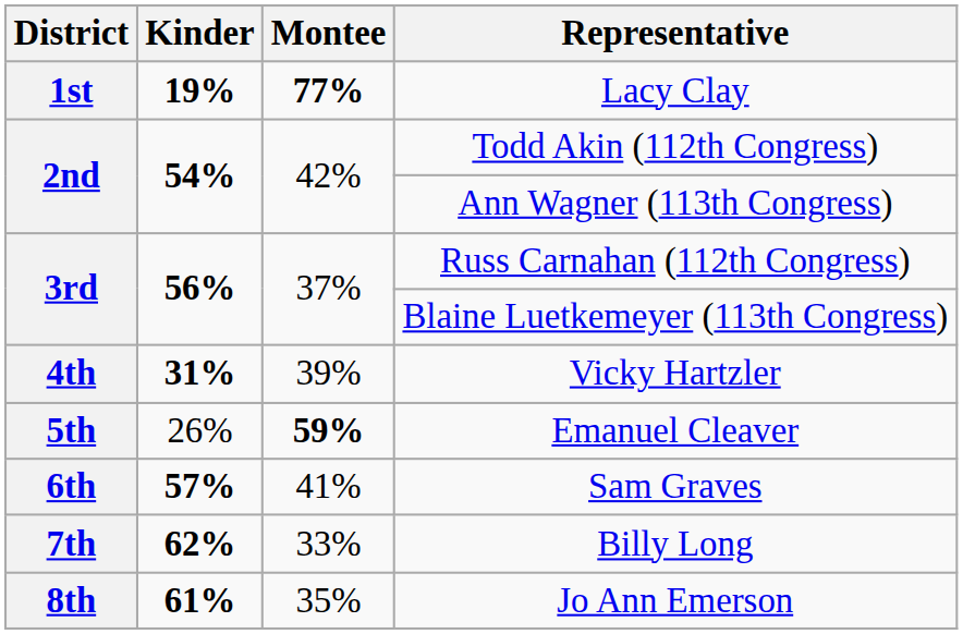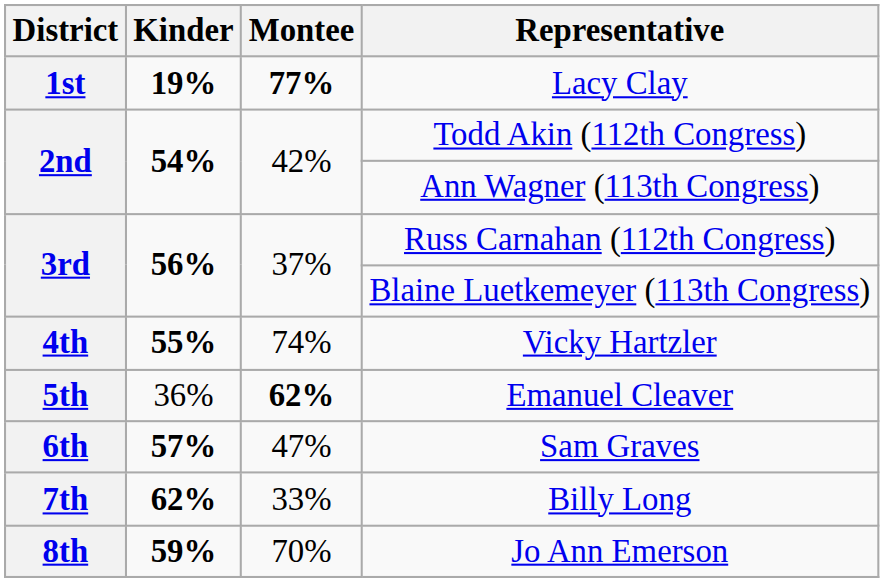Vicky Hartzler | Kinder: 31% -> 55%
Vicky Hartzler | Montee: 39% -> 74%
Emanuel Cleaver | Kinder: 26% -> 36%
Emanuel Cleaver | Montee: 59% -> 62%
Sam Graves | Montee: 41% -> 47%
Jo Ann Emerson | Kinder: 61% -> 59%
Jo Ann Emerson | Montee: 35% -> 70%
